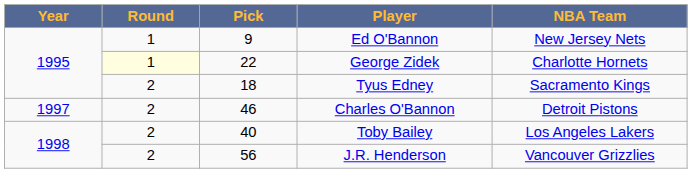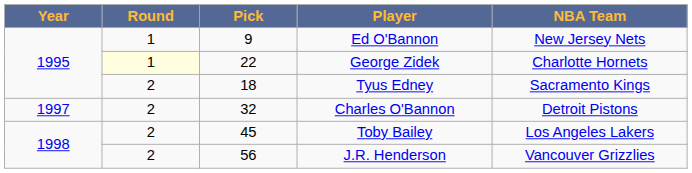Charles O'Bannon | Pick: 46 -> 32
Toby Bailey | Pick: 40 -> 45
